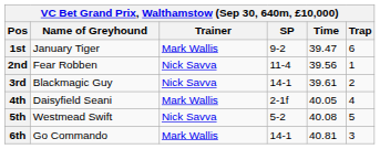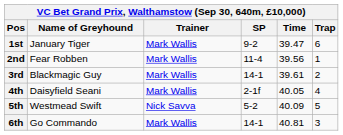2nd | Trainer: Nick Savva -> Mark Wallis
3rd | Trainer: Nick Savva -> Mark Wallis
5th | Time: 40.08 -> 40.09
